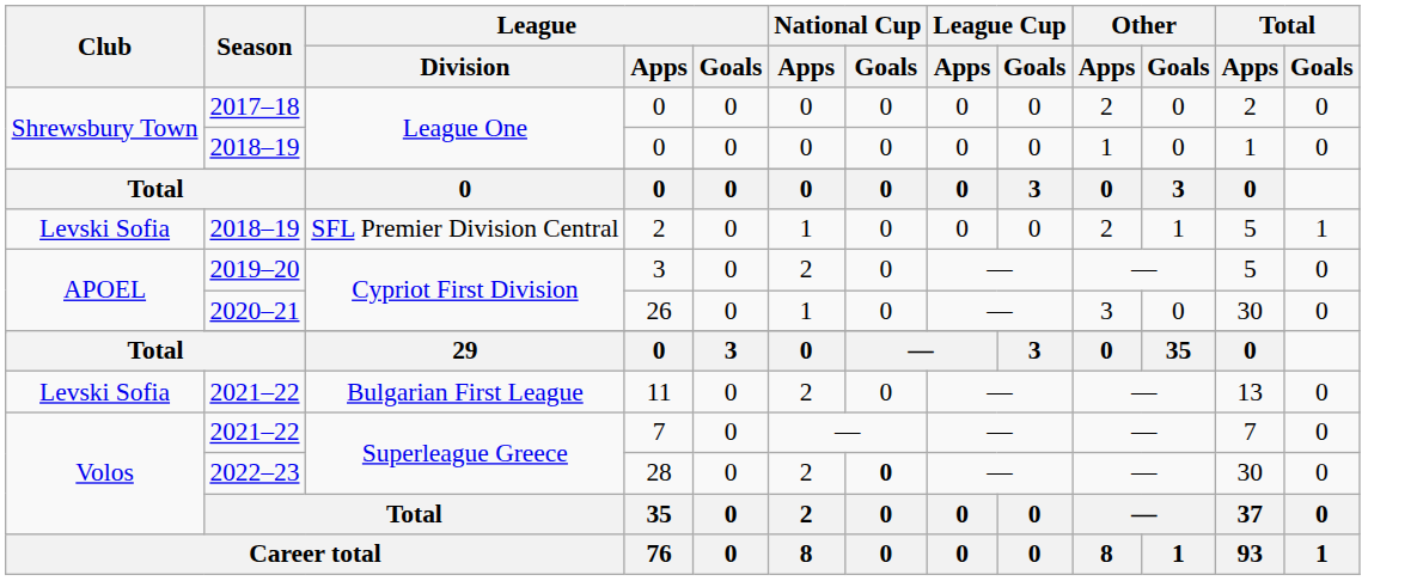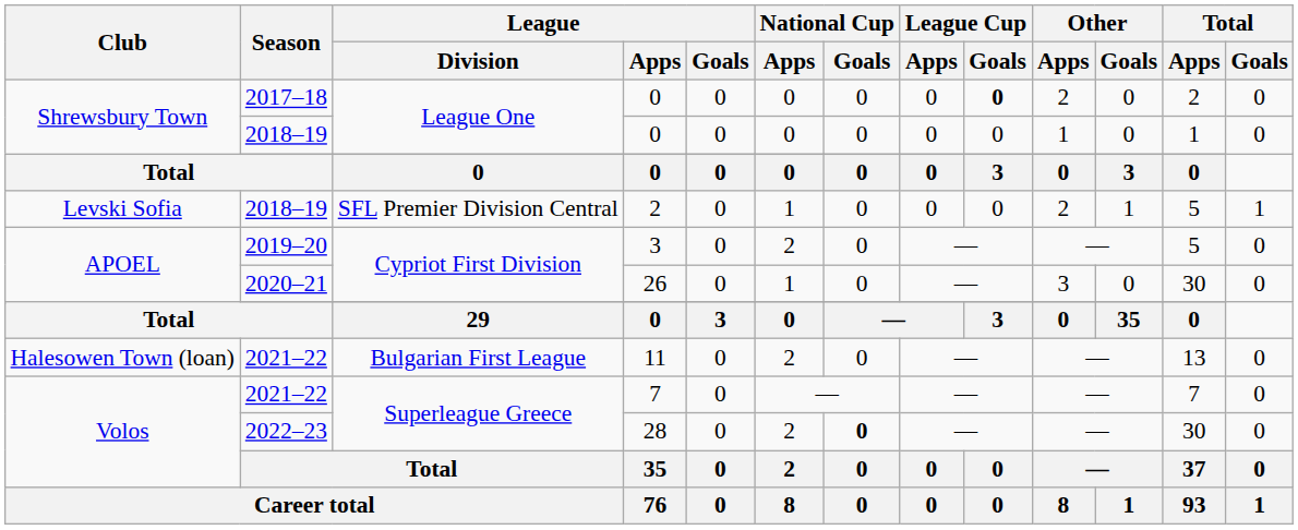2017–18 | League Cup / Goals: normal -> bold
2021–22 / Bulgarian First League | Club: Levski Sofia -> Halesowen Town (loan)
